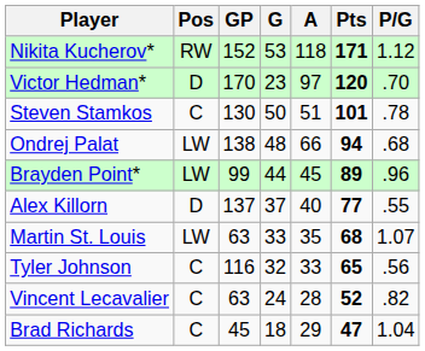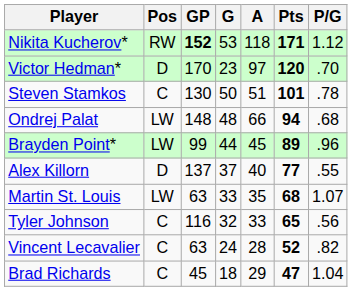Nikita Kucherov* | GP: normal -> bold
Ondrej Palat | GP: 138 -> 148
